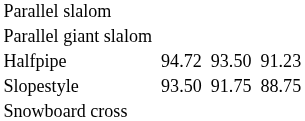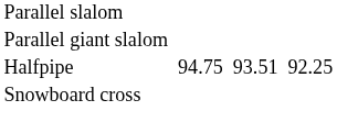Halfpipe | column 3: 94.72 -> 94.75
Halfpipe | column 5: 93.50 -> 93.51
Halfpipe | column 7: 91.23 -> 92.25
- row: Slopestyle | 93.50 | 91.75 | 88.75
